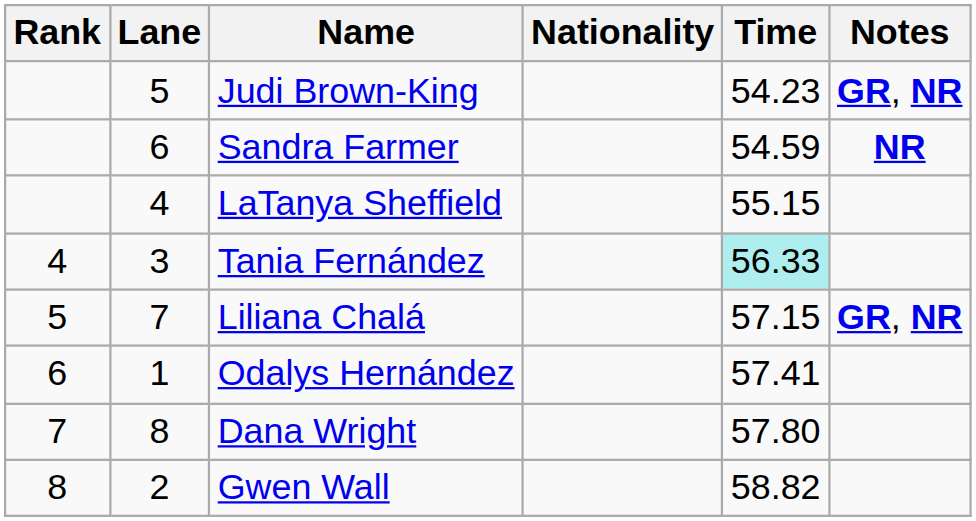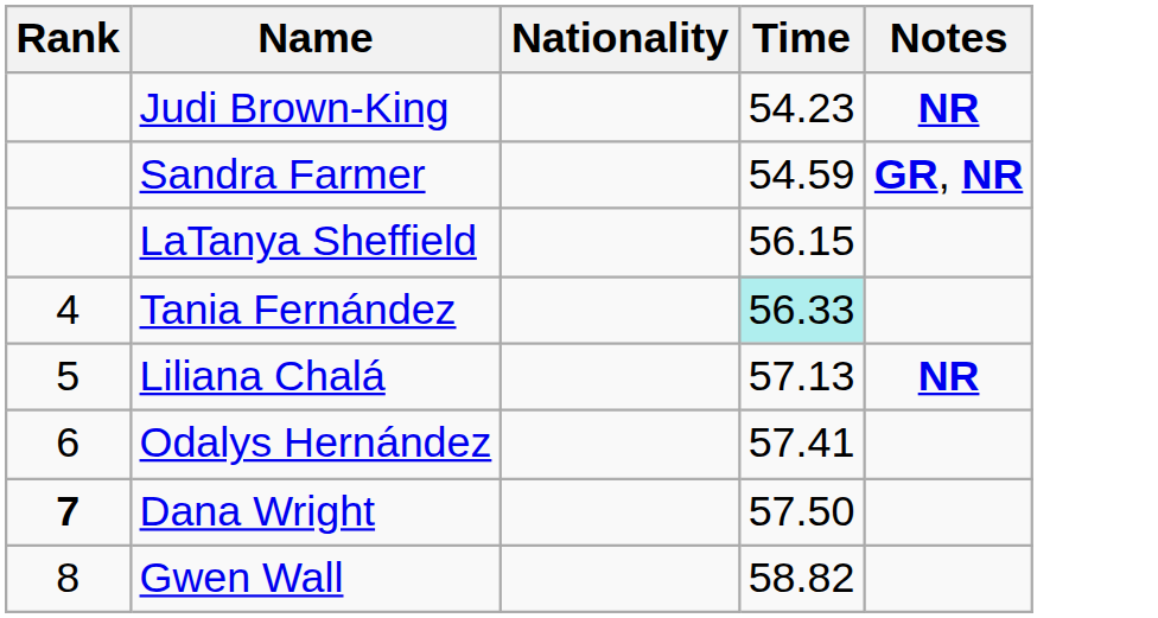- column: Lane | 5 | 6 | 4 | 3 | 7 | 1 | 8 | 2
Judi Brown-King | Notes: GR, NR -> NR
Sandra Farmer | Notes: NR -> GR, NR
LaTanya Sheffield | Time: 55.15 -> 56.15
Liliana Chalá | Time: 57.15 -> 57.13
Liliana Chalá | Notes: GR, NR -> NR
Dana Wright | Rank: normal -> bold
Dana Wright | Time: 57.80 -> 57.50
